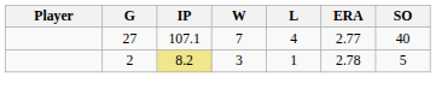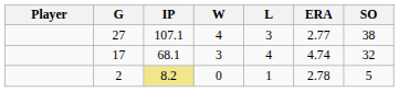27 | W: 7 -> 4
27 | L: 4 -> 3
27 | SO: 40 -> 38
+ row: 17 | 68.1 | 3 | 4 | 4.74 | 32
2 | W: 3 -> 0
